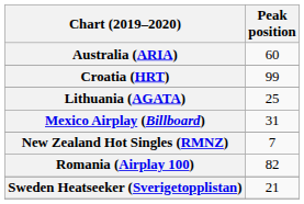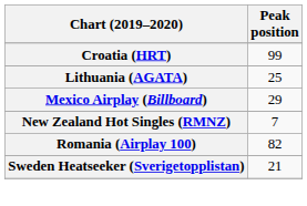- row: Australia (ARIA) | 60
Mexico Airplay (Billboard) | Peak position: 31 -> 29
